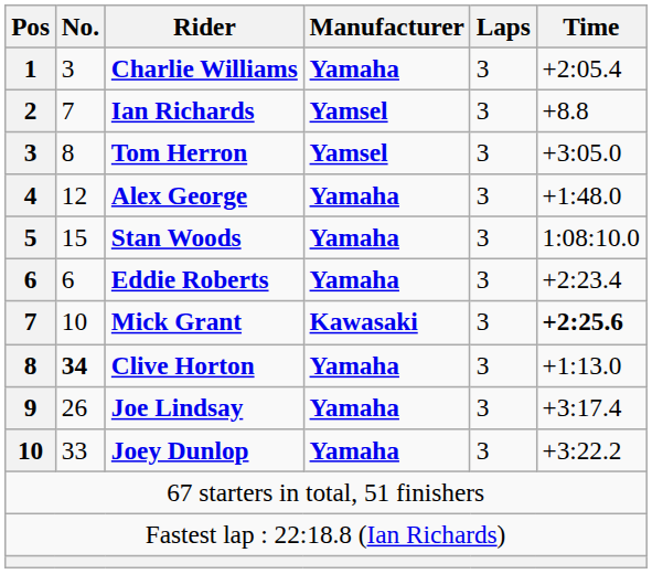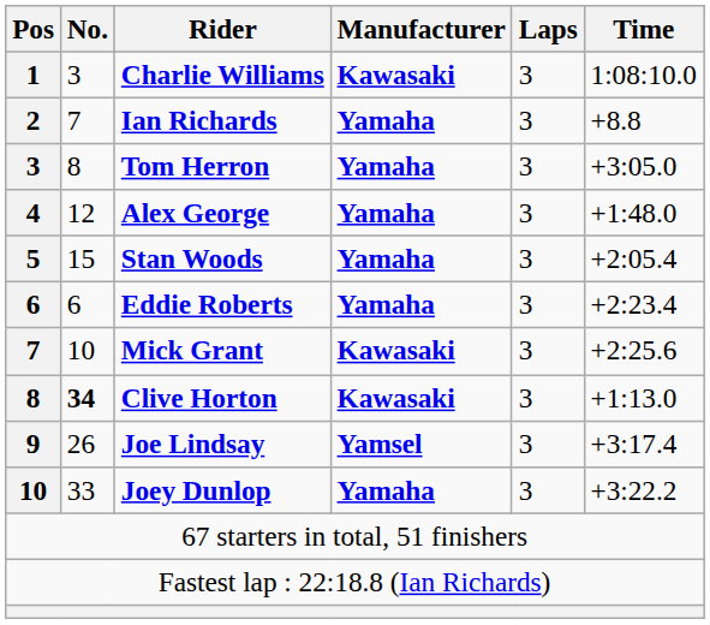Charlie Williams | Manufacturer: Yamaha -> Kawasaki
Charlie Williams | Time: +2:05.4 -> 1:08:10.0
Ian Richards | Manufacturer: Yamsel -> Yamaha
Tom Herron | Manufacturer: Yamsel -> Yamaha
Stan Woods | Time: 1:08:10.0 -> +2:05.4
Mick Grant | Time: bold -> normal
Clive Horton | Manufacturer: Yamaha -> Kawasaki
Joe Lindsay | Manufacturer: Yamaha -> Yamsel
